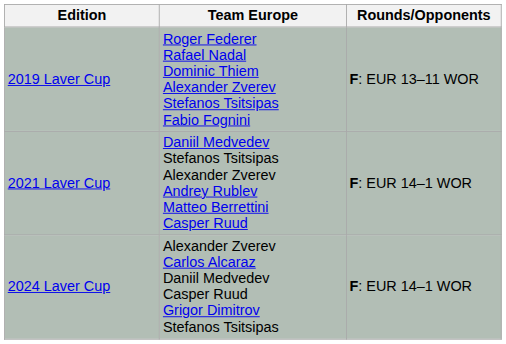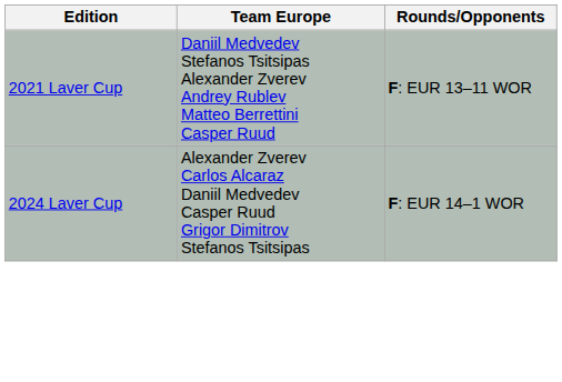- row: 2019 Laver Cup | Roger Federer Rafael Nadal Dominic Thiem Alexander Zverev Stefanos Tsitsipas Fabio Fognini | F: EUR 13–11 WOR
2021 Laver Cup | Rounds/Opponents: F: EUR 14–1 WOR -> F: EUR 13–11 WOR
